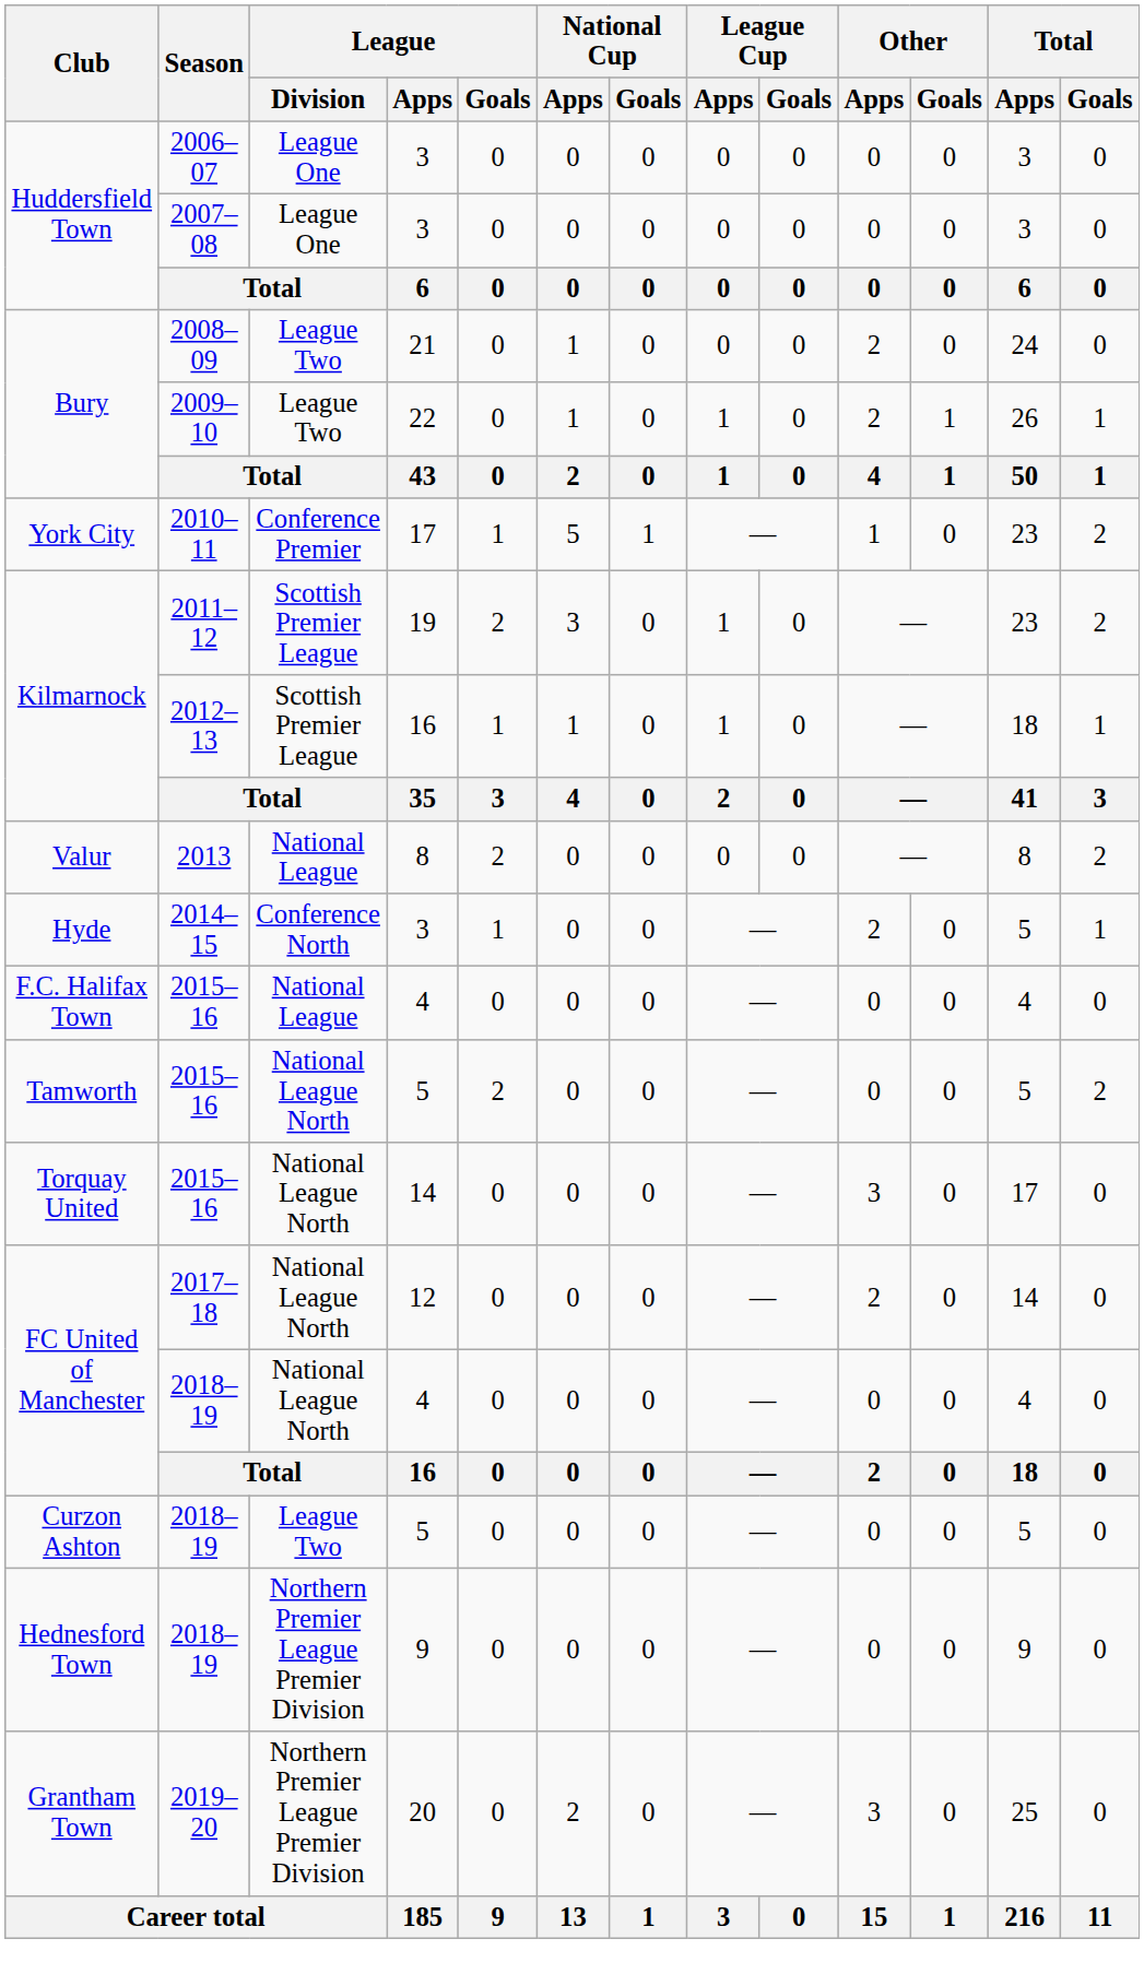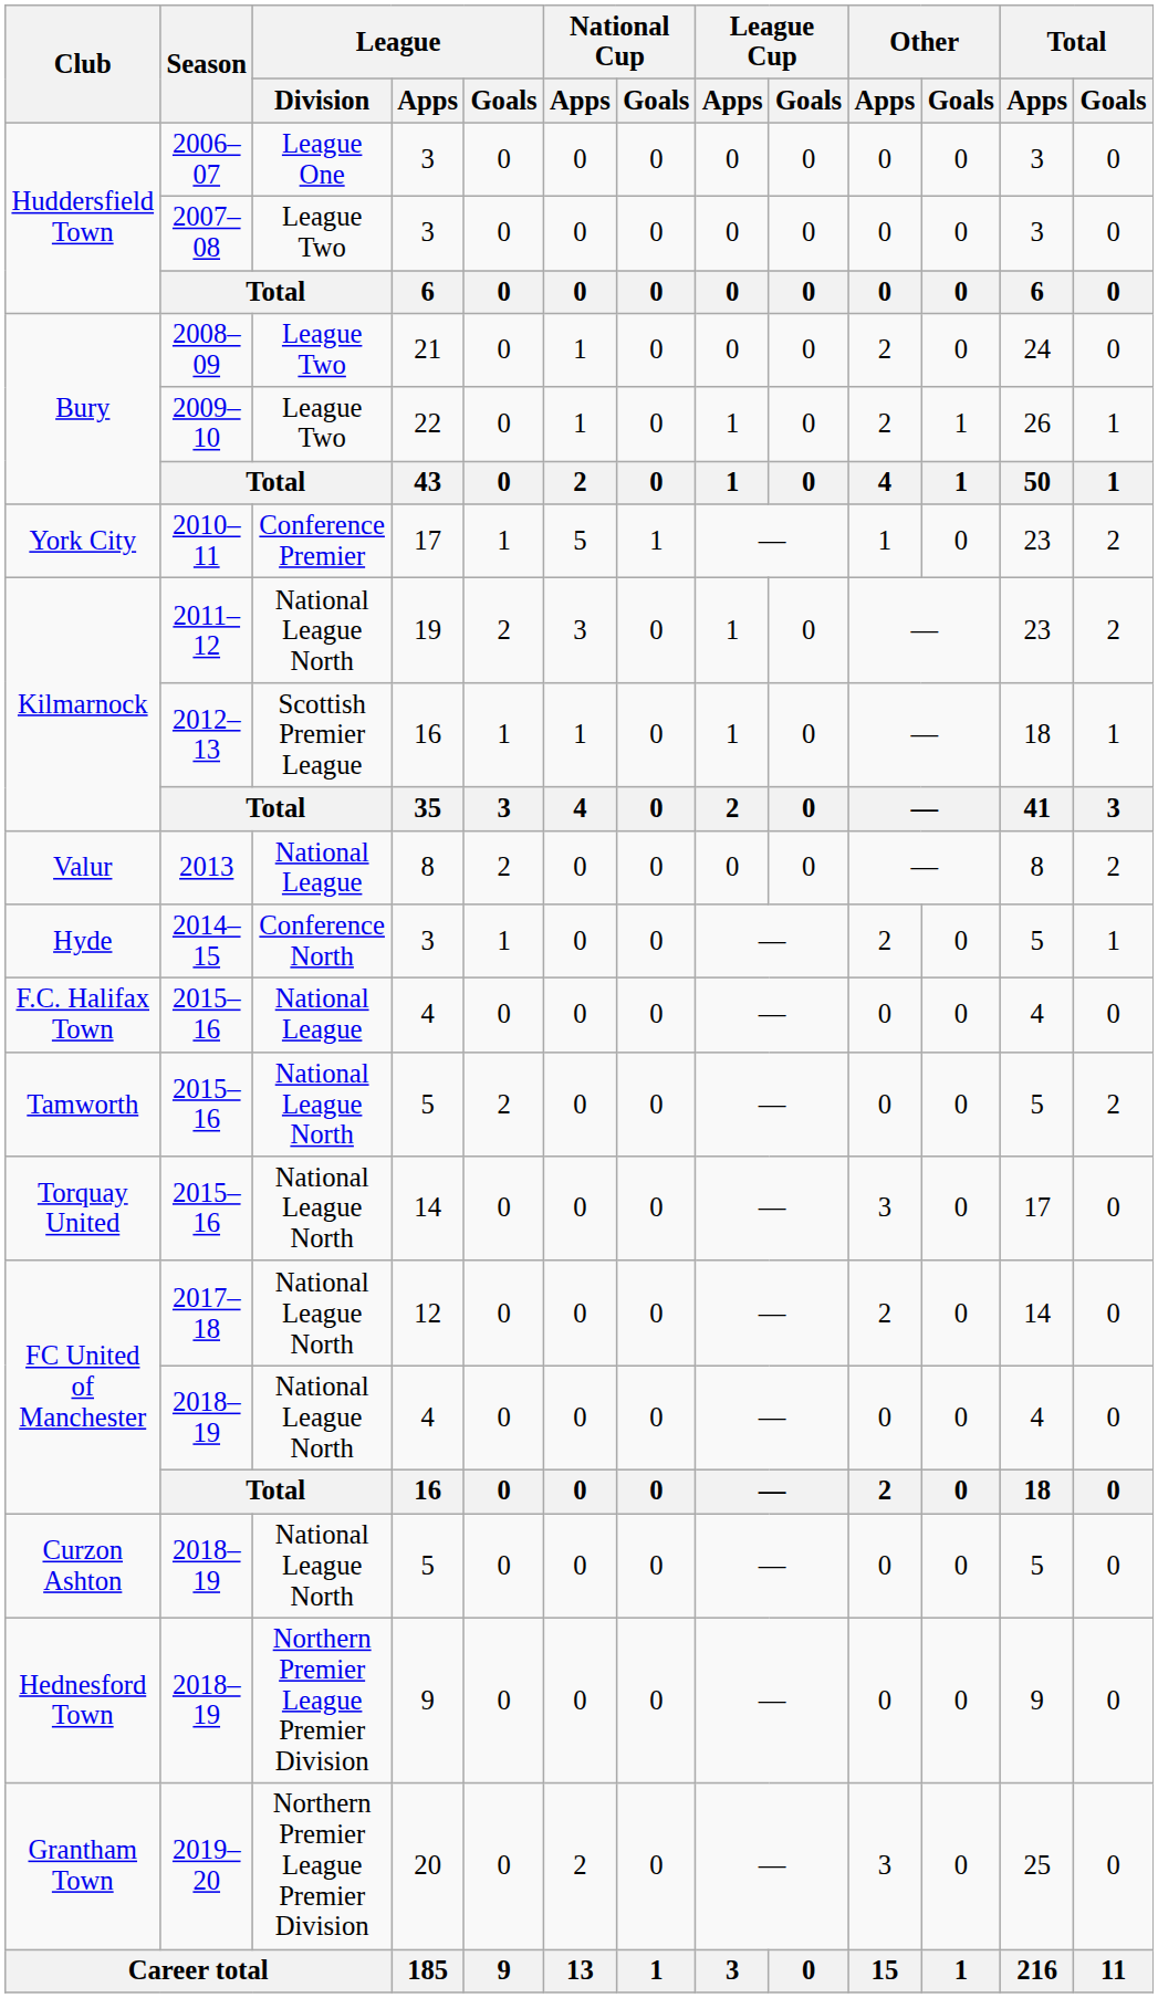Huddersfield Town / 2007–08 | League / Division: League One -> League Two
Kilmarnock / 2011–12 | League / Division: Scottish Premier League -> National League North
Curzon Ashton | League / Division: League Two -> National League North
